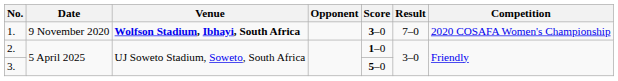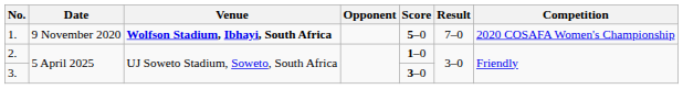1. | Score: 3–0 -> 5–0
3. | Score: 5–0 -> 3–0
